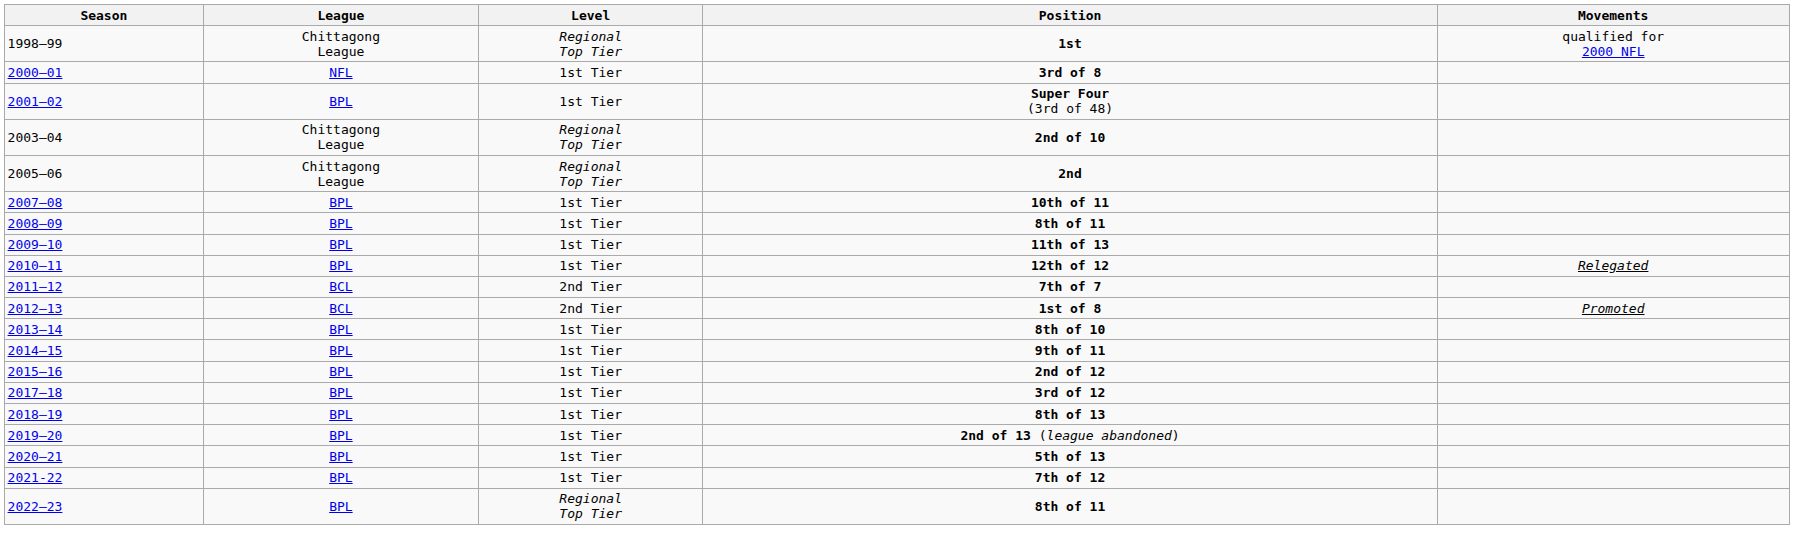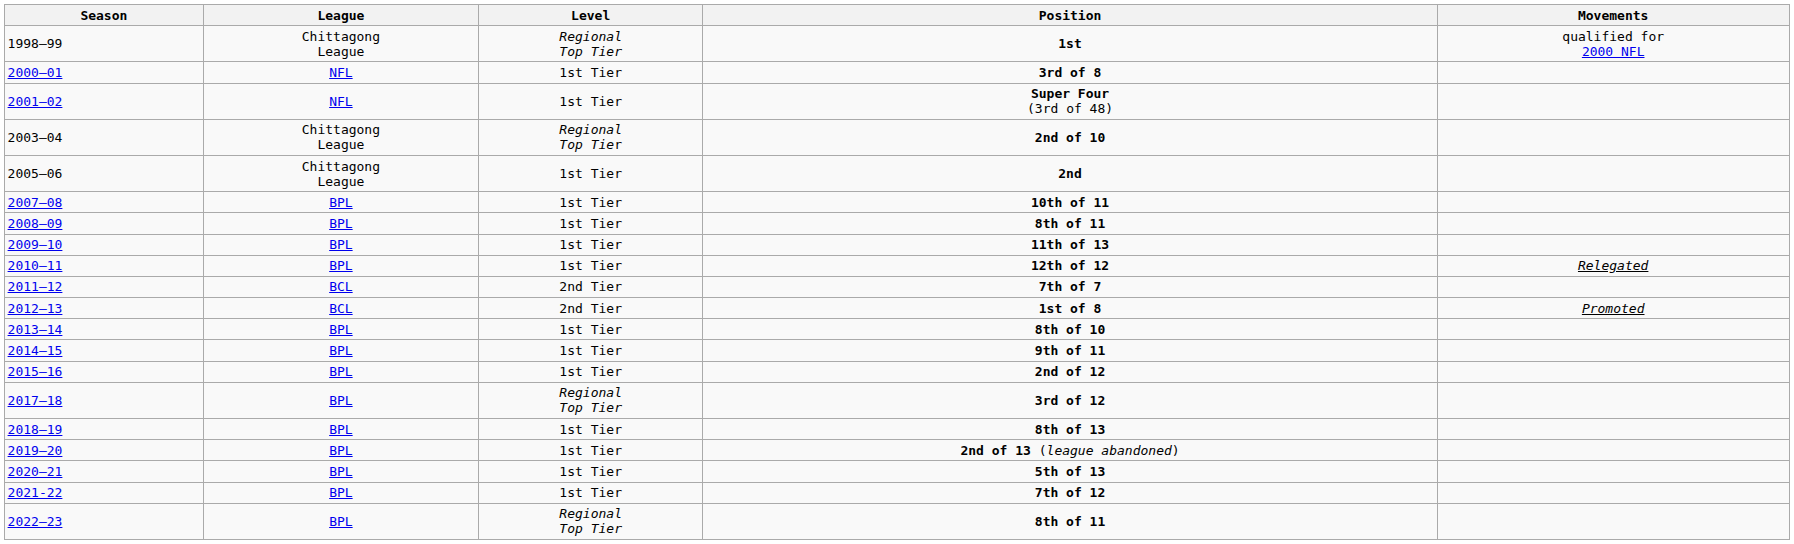Super Four (3rd of 48) | League: BPL -> NFL
2nd | Level: Regional Top Tier -> 1st Tier
3rd of 12 | Level: 1st Tier -> Regional Top Tier
